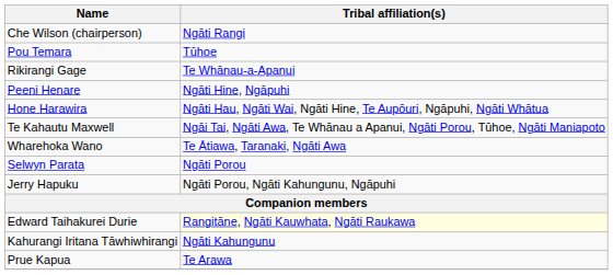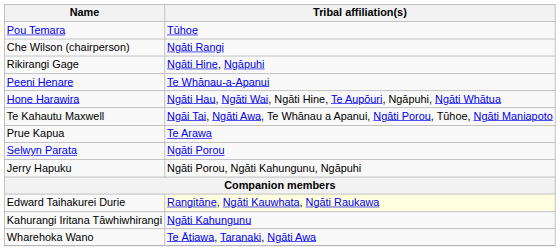rows swapped: Che Wilson (chairperson) <-> Pou Temara
Rikirangi Gage | Tribal affiliation(s): Te Whānau-a-Apanui -> Ngāti Hine, Ngāpuhi
Peeni Henare | Tribal affiliation(s): Ngāti Hine, Ngāpuhi -> Te Whānau-a-Apanui
rows swapped: Wharehoka Wano <-> Prue Kapua
